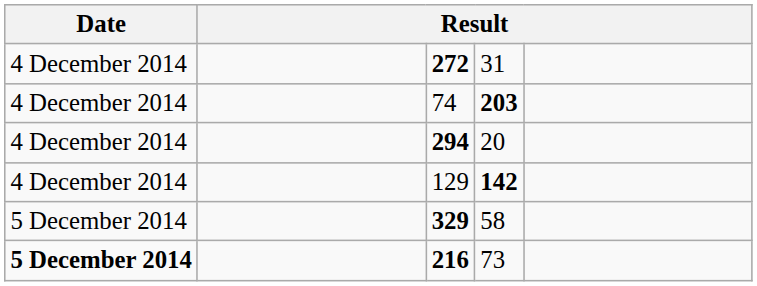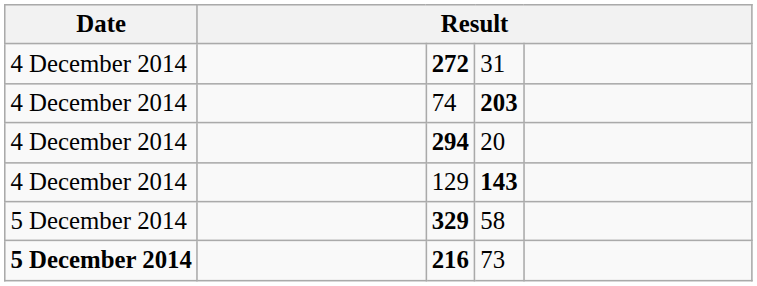129 | column 4: 142 -> 143
